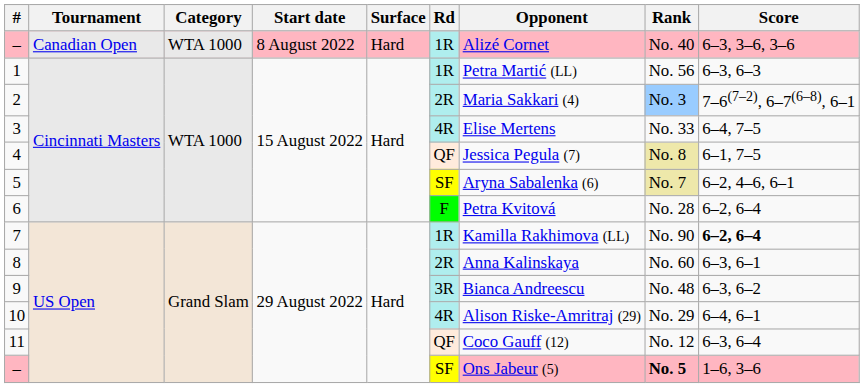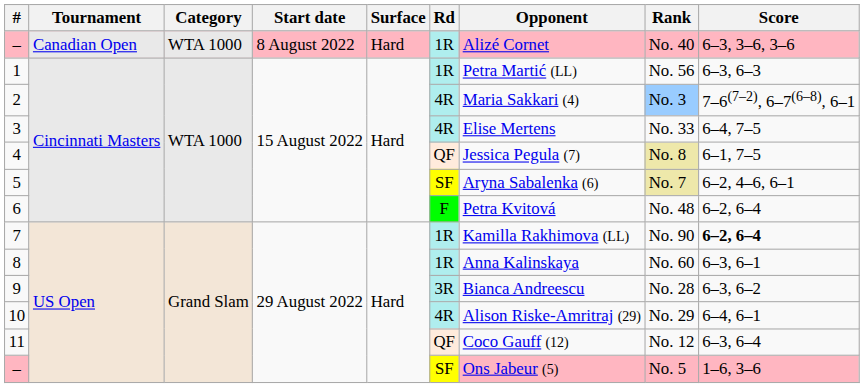2 | Rd: 2R -> 4R
6 | Rank: No. 28 -> No. 48
8 | Rd: 2R -> 1R
9 | Rank: No. 48 -> No. 28
– / US Open | Rank: bold -> normal
